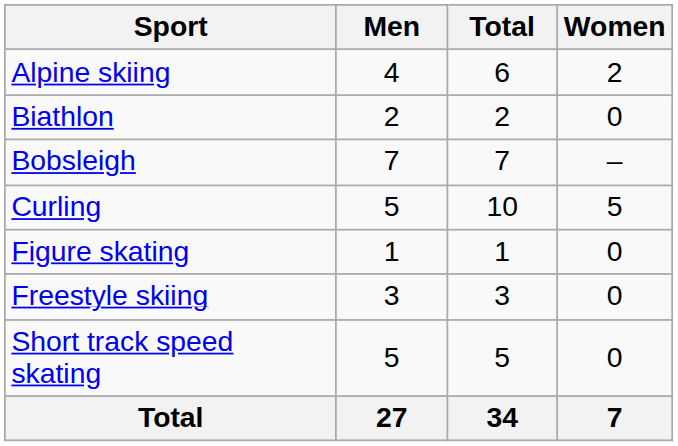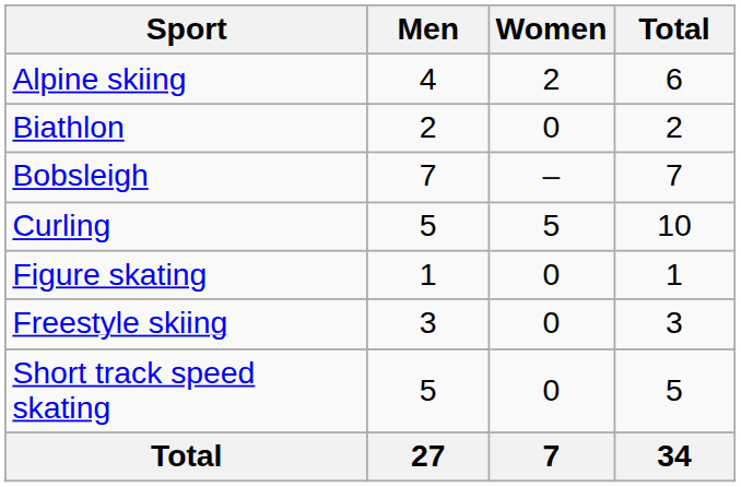columns swapped: Women <-> Total
